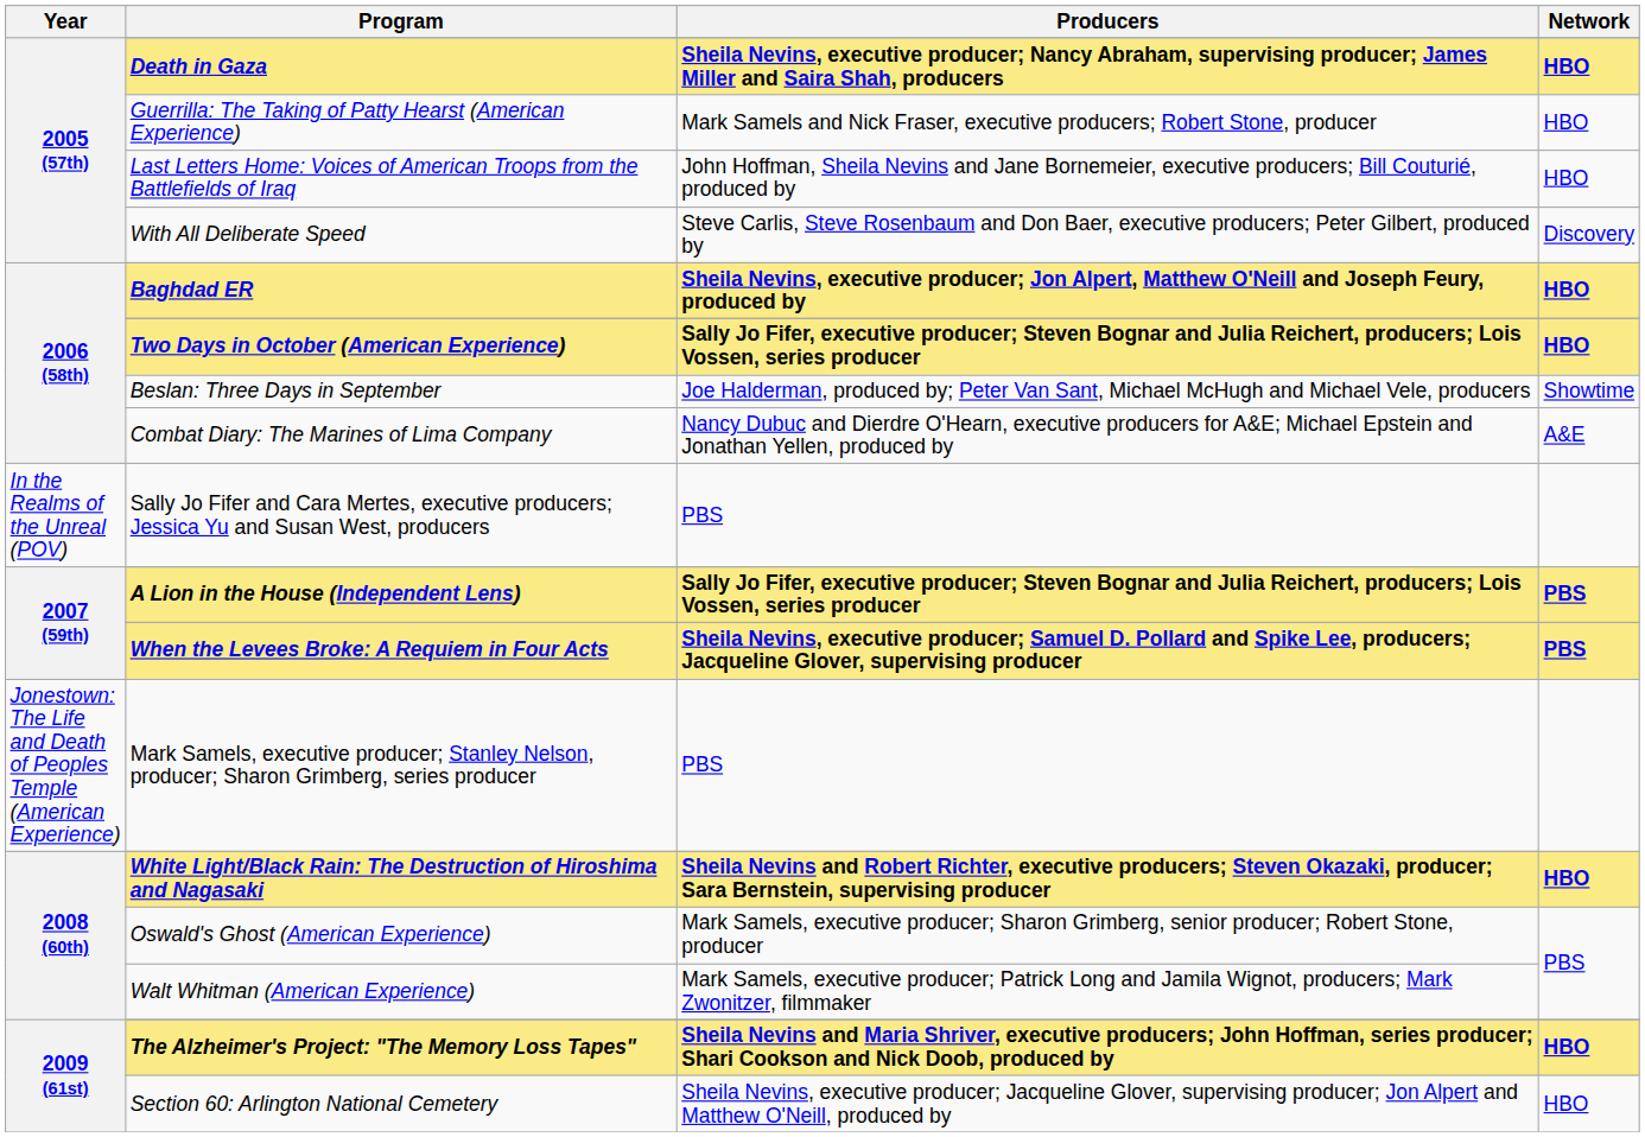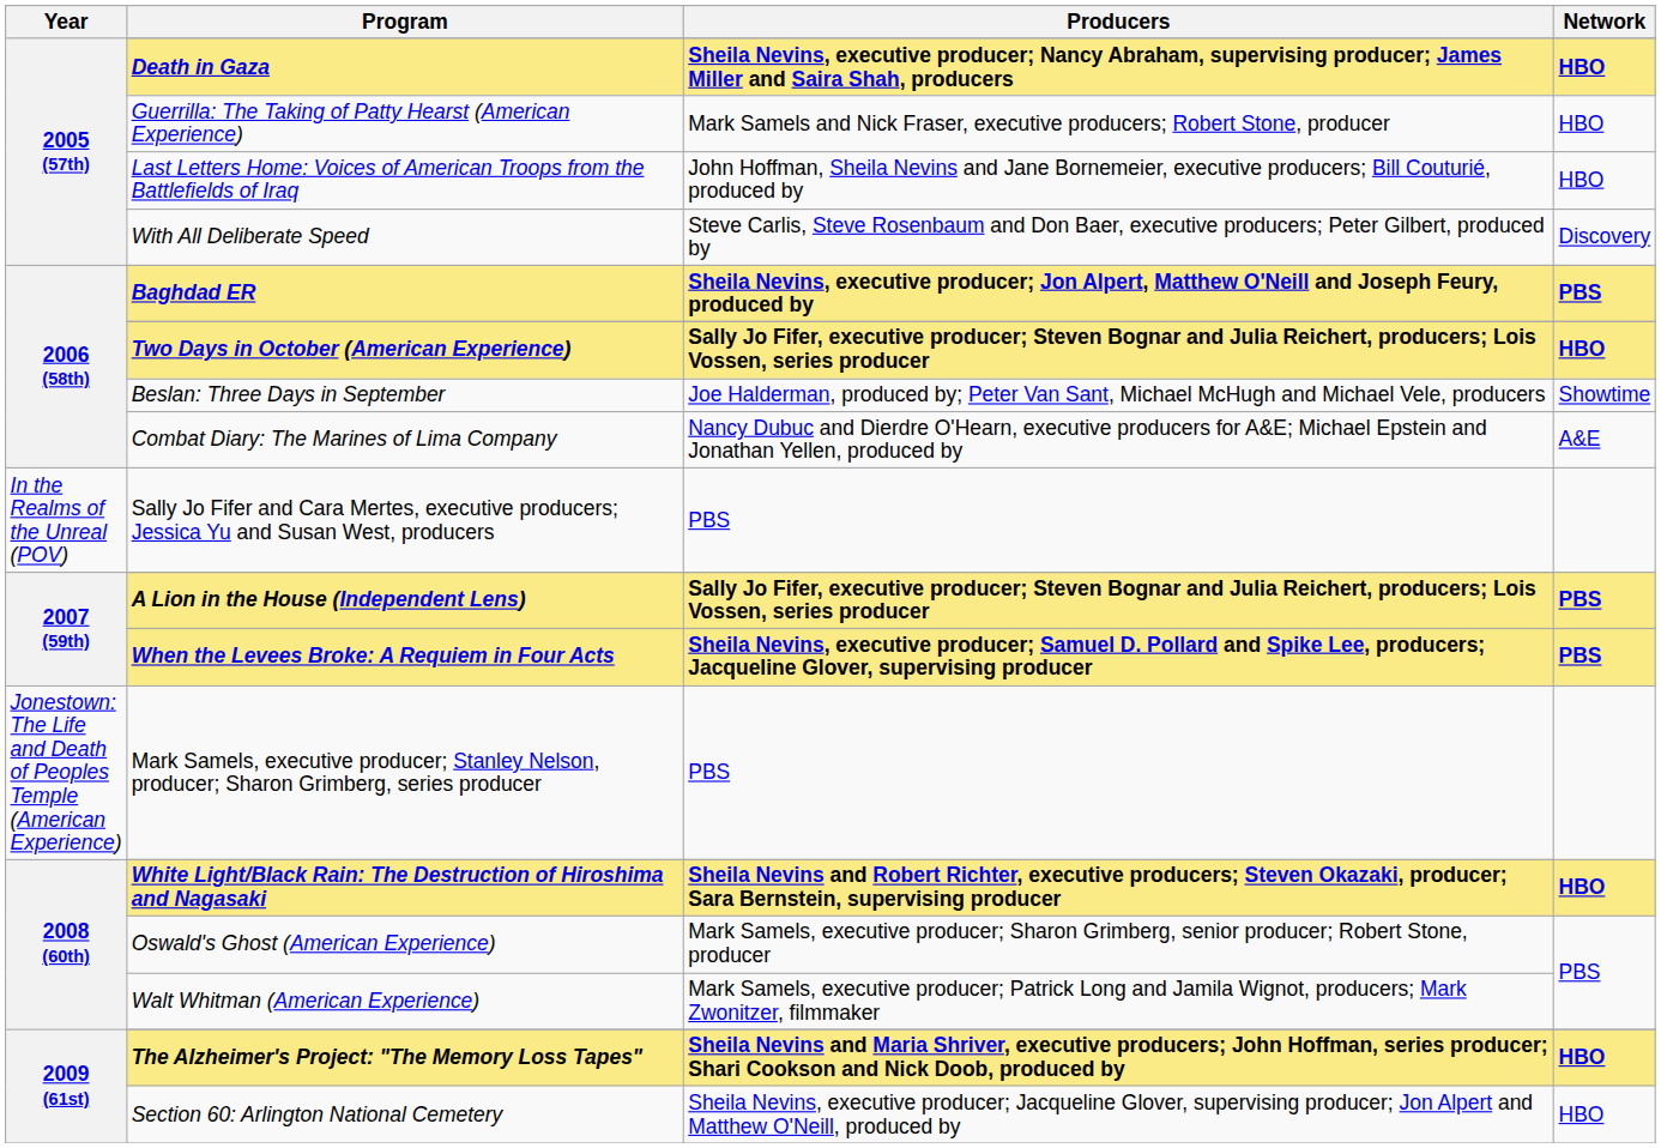Baghdad ER | Network: HBO -> PBS
